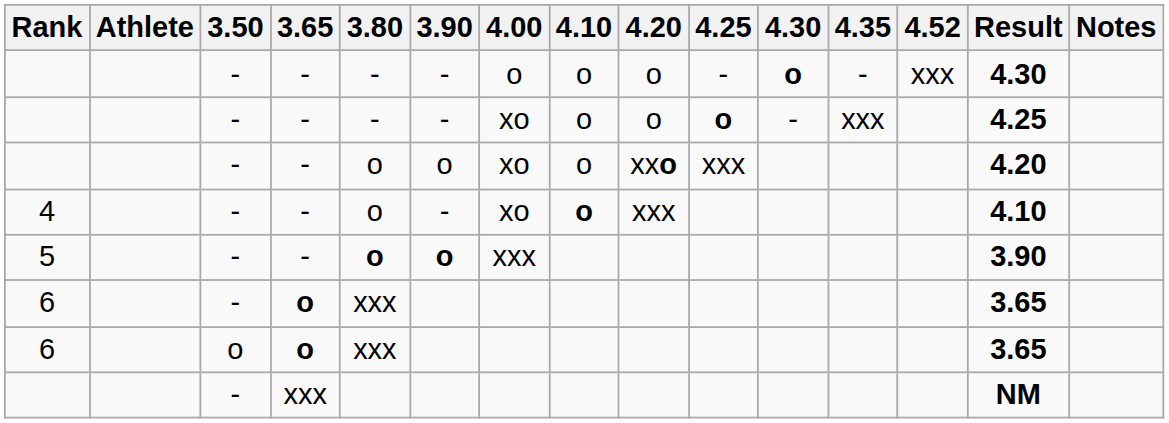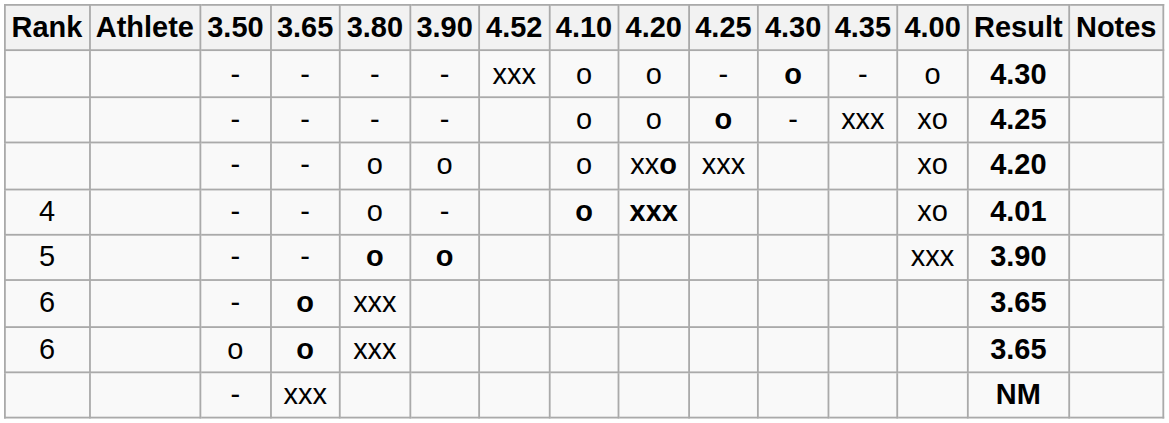columns swapped: 4.00 <-> 4.52
4 | 4.20: normal -> bold
4 | Result: 4.10 -> 4.01
